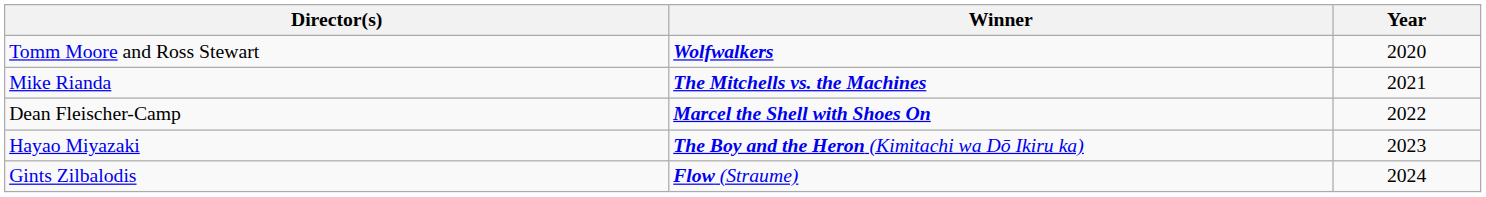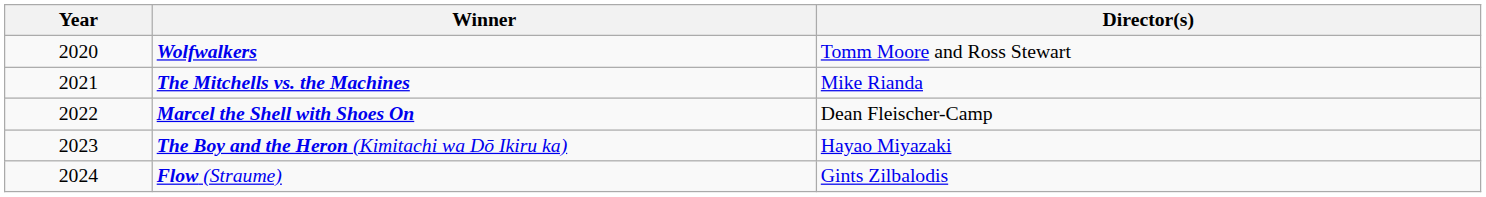columns swapped: Year <-> Director(s)
